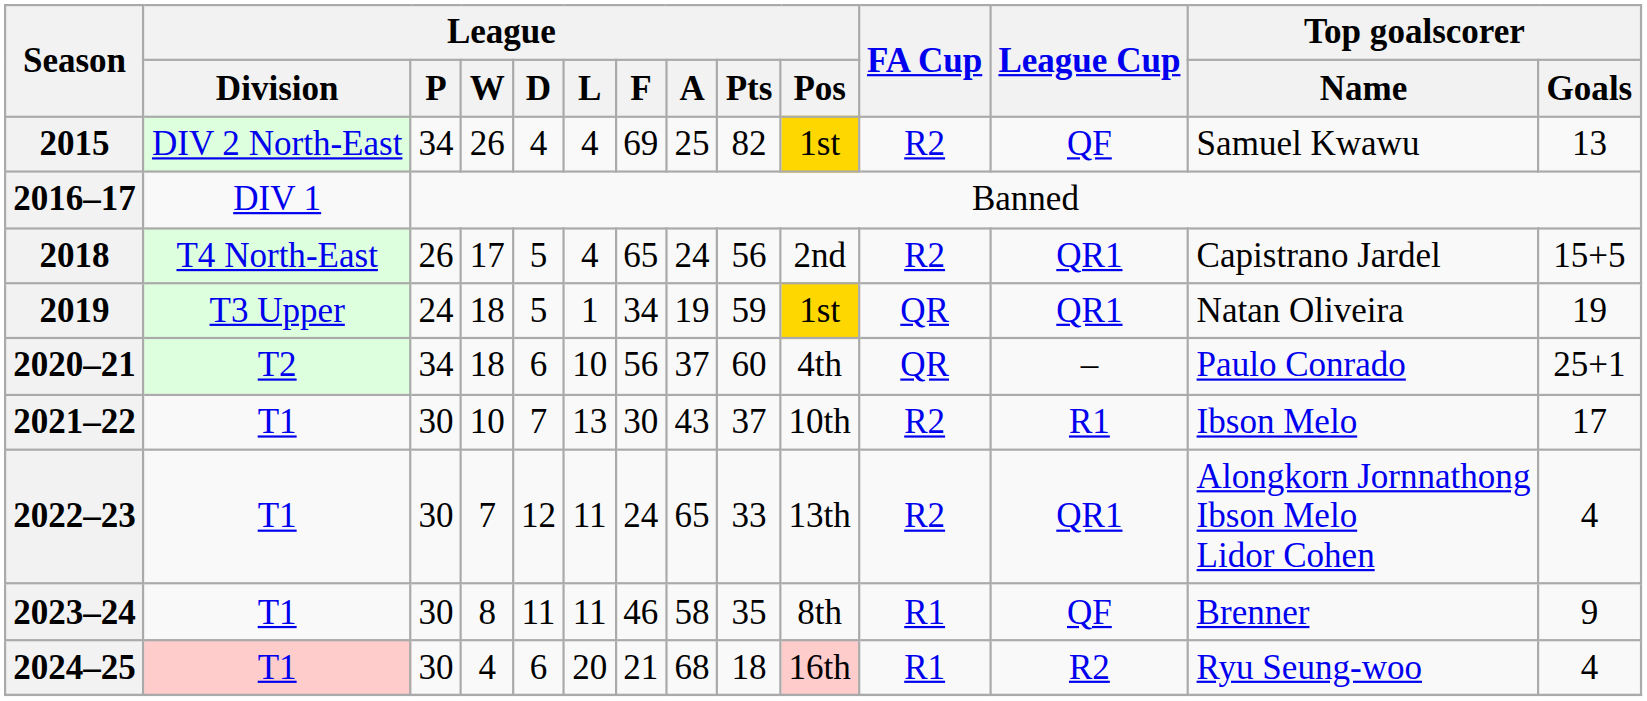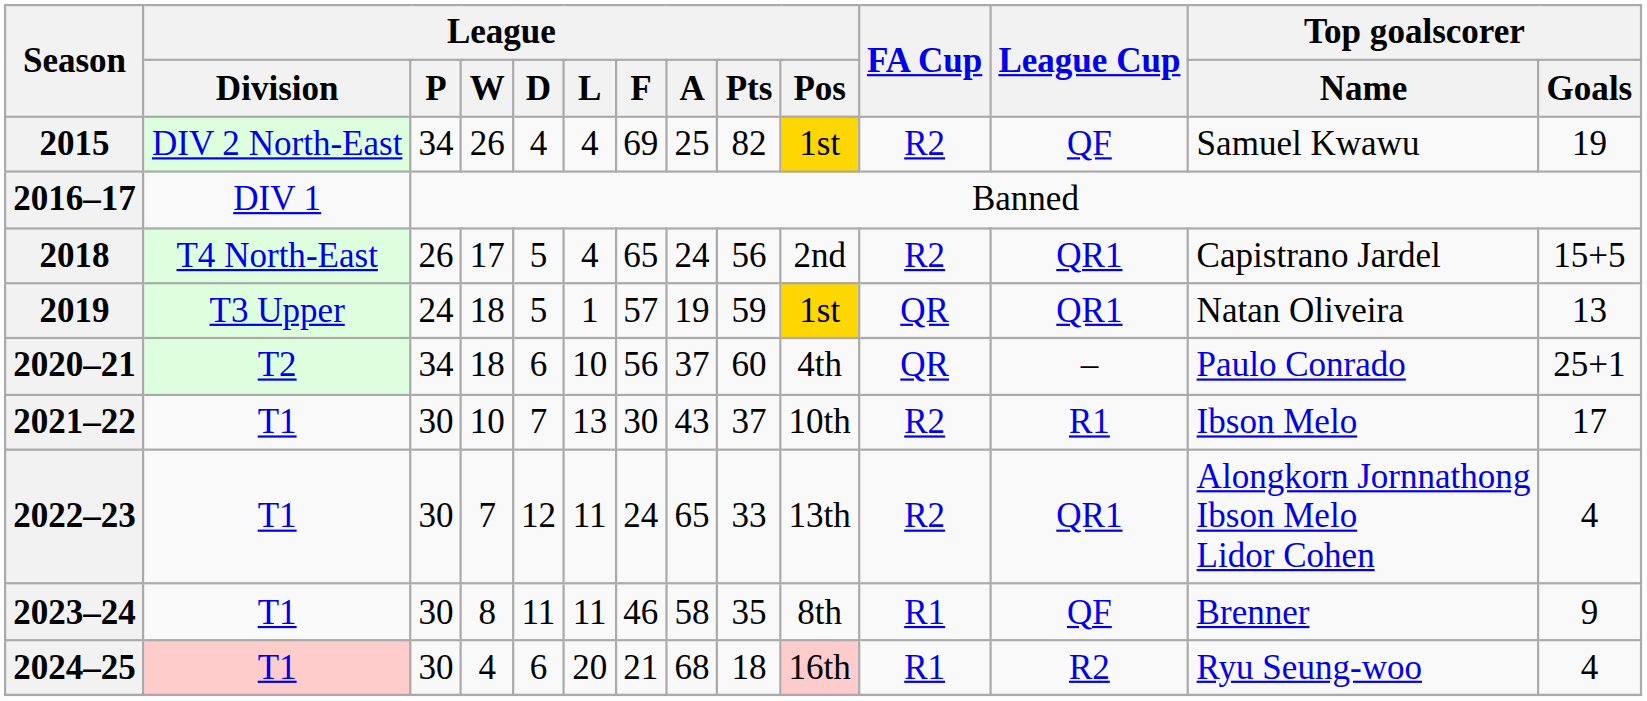2015 | Top goalscorer / Goals: 13 -> 19
2019 | League / F: 34 -> 57
2019 | Top goalscorer / Goals: 19 -> 13
